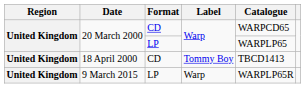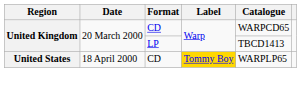20 March 2000 / LP | Catalogue: WARPLP65 -> TBCD1413
18 April 2000 | Region: United Kingdom -> United States
18 April 2000 | Label: no background -> gold background
18 April 2000 | Catalogue: TBCD1413 -> WARPLP65
- row: United Kingdom | 9 March 2015 | LP | Warp | WARPLP65R
